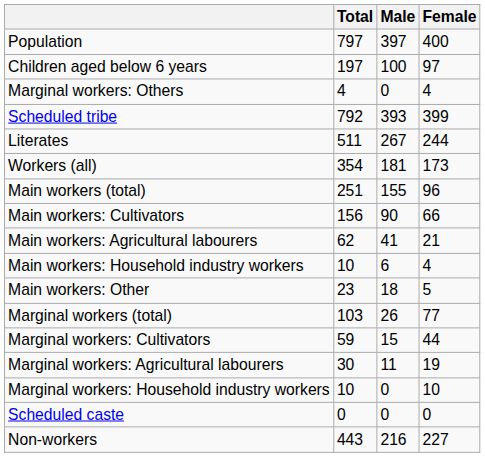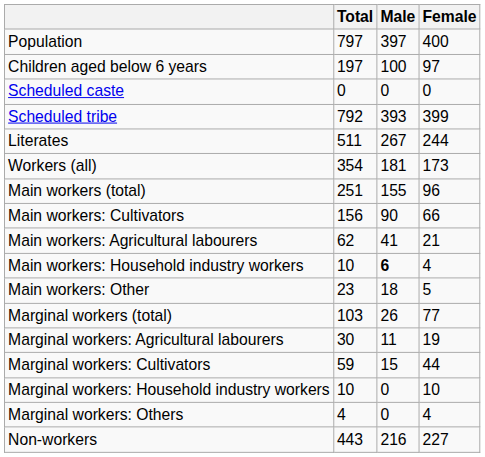rows swapped: Scheduled caste <-> Marginal workers: Others
Main workers: Household industry workers | Male: normal -> bold
rows swapped: Marginal workers: Cultivators <-> Marginal workers: Agricultural labourers
